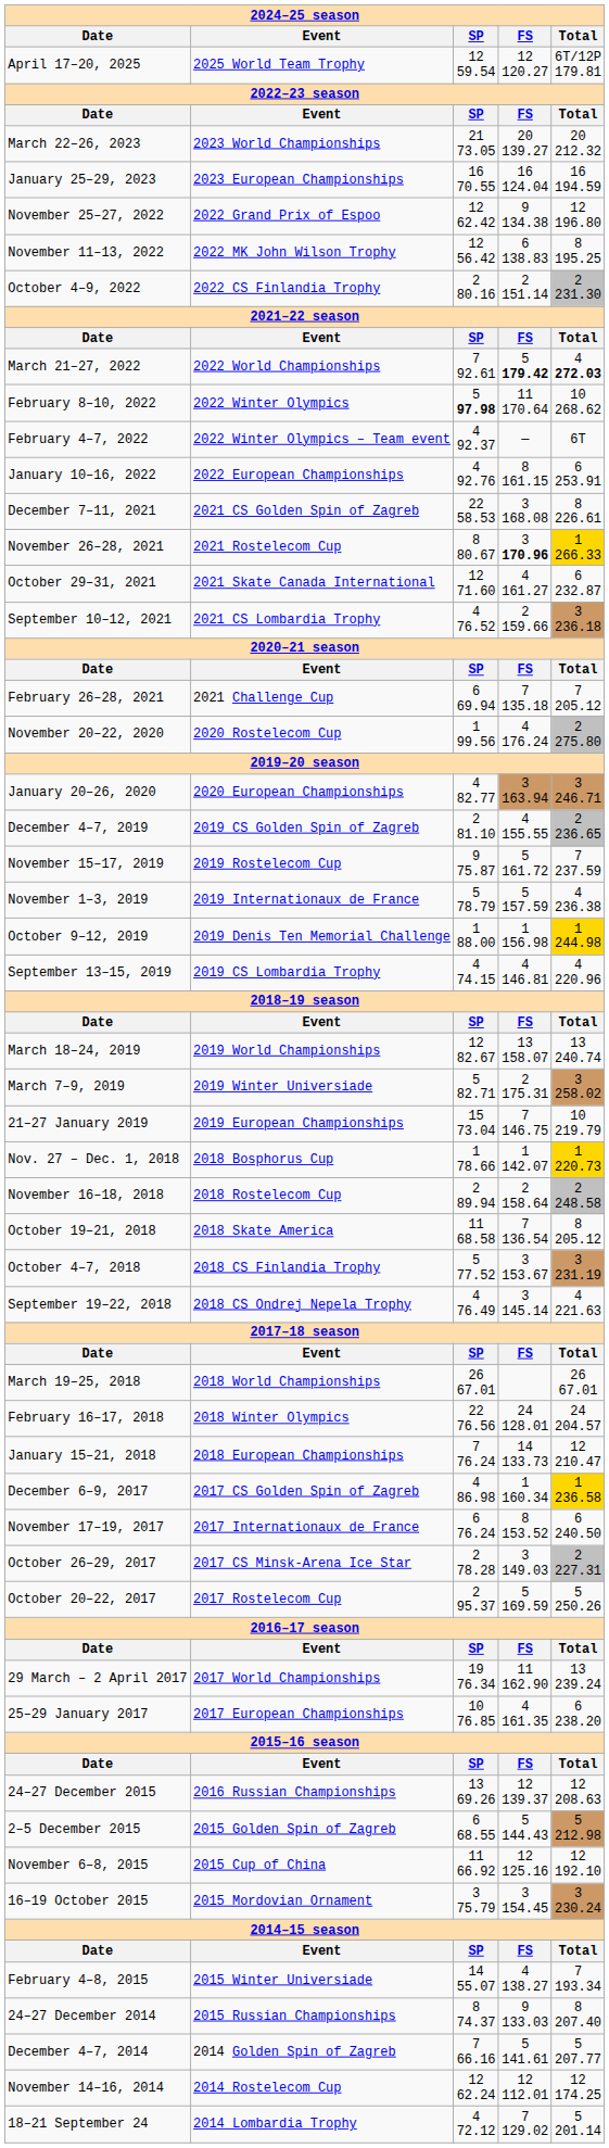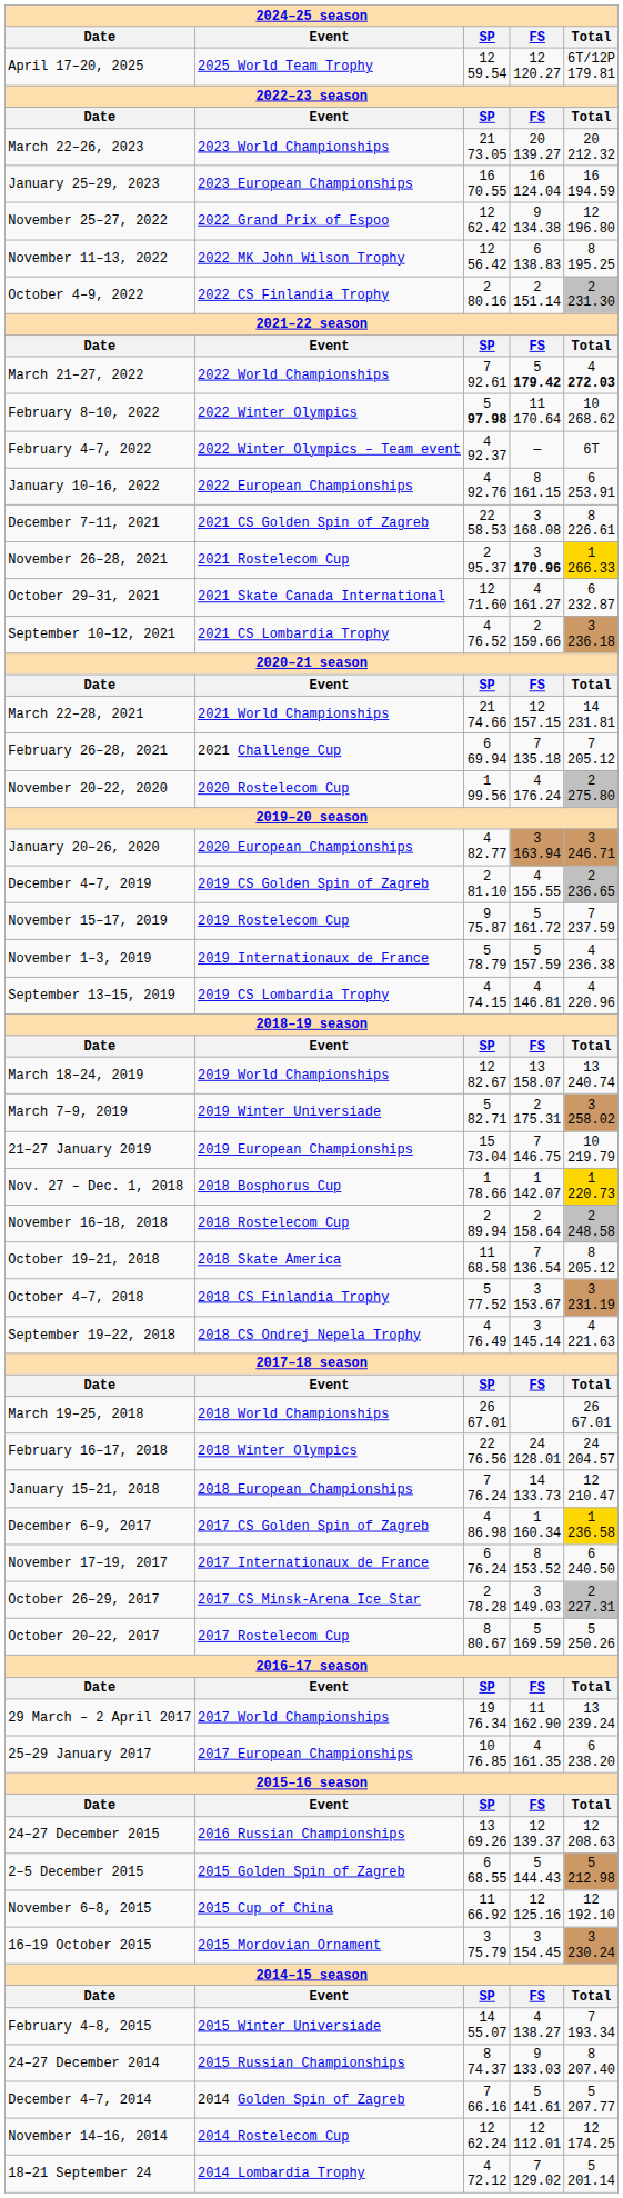November 26–28, 2021 | column 3: 8 80.67 -> 2 95.37
+ row: March 22–28, 2021 | 2021 World Championships | 21 74.66 | 12 157.15 | 14 231.81
- row: October 9–12, 2019 | 2019 Denis Ten Memorial Challenge | 1 88.00 | 1 156.98 | 1 244.98
October 20–22, 2017 | column 3: 2 95.37 -> 8 80.67
